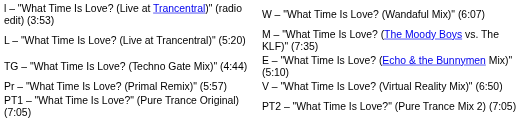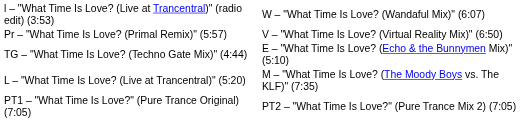rows swapped: L – "What Time Is Love? (Live at Trancentral)" (5:20) <-> Pr – "What Time Is Love? (Primal Remix)" (5:57)
